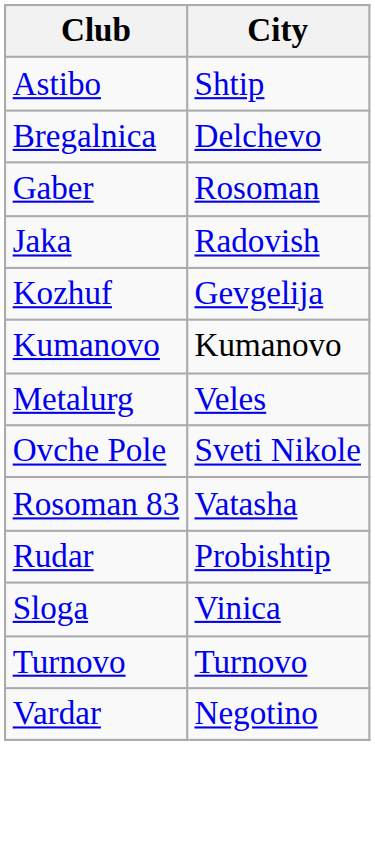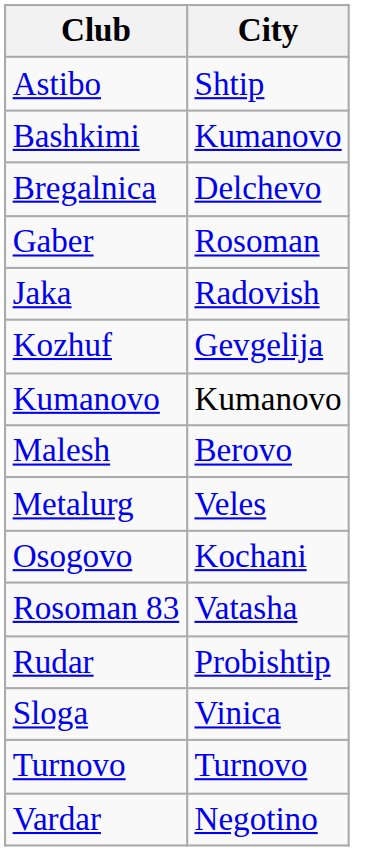+ row: Bashkimi | Kumanovo
+ row: Malesh | Berovo
+ row: Osogovo | Kochani
- row: Ovche Pole | Sveti Nikole
